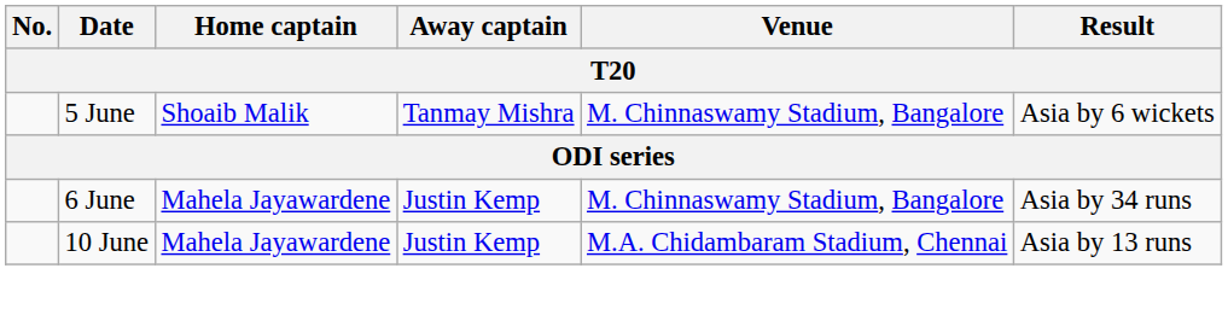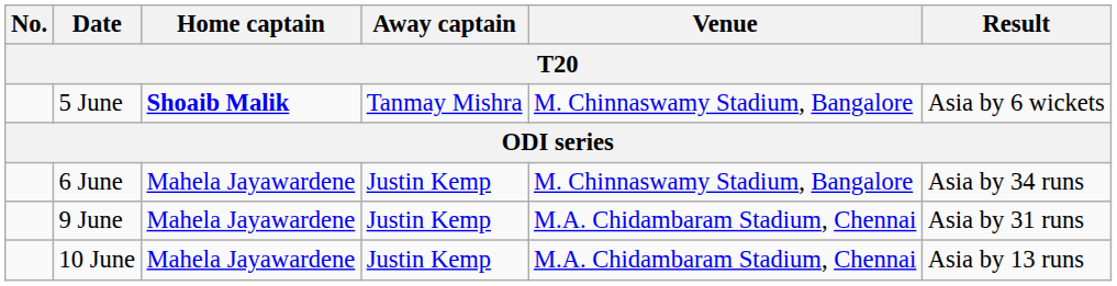5 June | Home captain: normal -> bold
+ row: 9 June | Mahela Jayawardene | Justin Kemp | M.A. Chidambaram Stadium, Chennai | Asia by 31 runs
